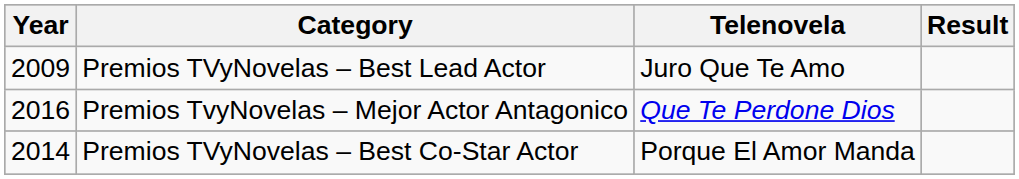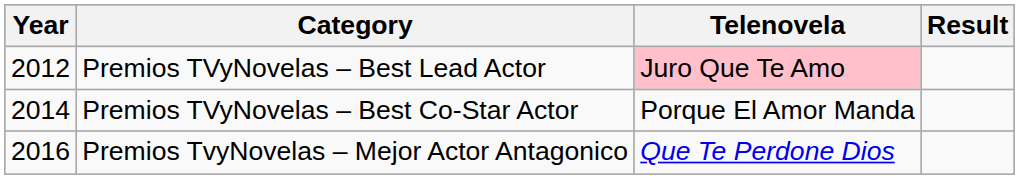Premios TVyNovelas – Best Lead Actor | Year: 2009 -> 2012
Premios TVyNovelas – Best Lead Actor | Telenovela: no background -> pink background
rows swapped: Premios TVyNovelas – Best Co-Star Actor <-> Premios TvyNovelas – Mejor Actor Antagonico
